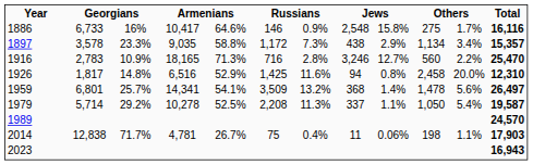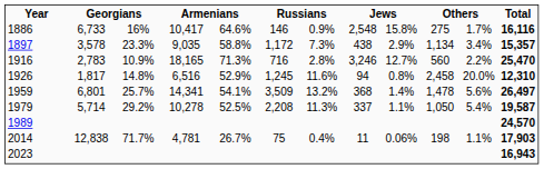1926 | column 6: 1,425 -> 1,245
